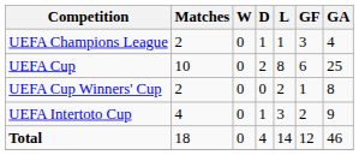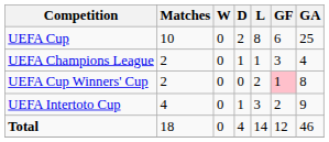rows swapped: UEFA Champions League <-> UEFA Cup
UEFA Cup Winners' Cup | GF: no background -> pink background
